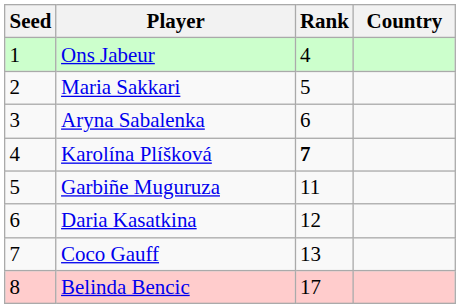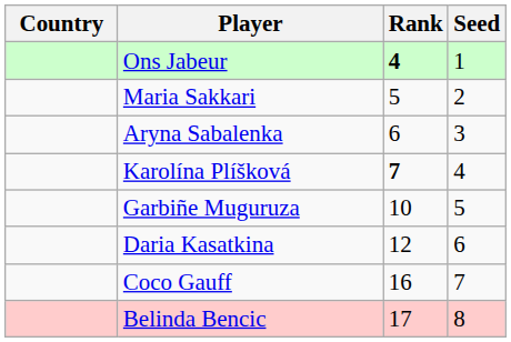columns swapped: Country <-> Seed
Ons Jabeur | Rank: normal -> bold
Garbiñe Muguruza | Rank: 11 -> 10
Coco Gauff | Rank: 13 -> 16
